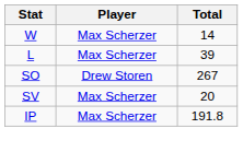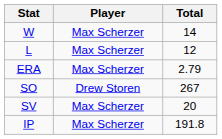L | Total: 39 -> 12
+ row: ERA | Max Scherzer | 2.79
